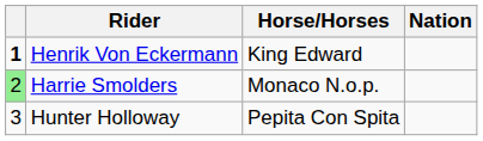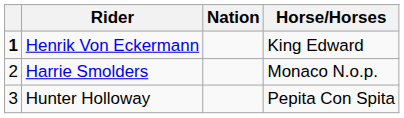columns swapped: Nation <-> Horse/Horses
Harrie Smolders | column 1: lightgreen background -> no background
